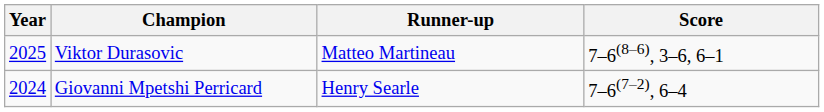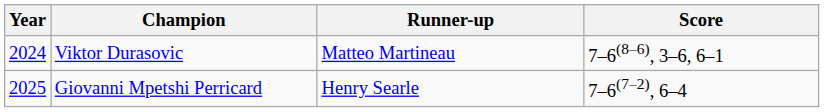Viktor Durasovic | Year: 2025 -> 2024
Giovanni Mpetshi Perricard | Year: 2024 -> 2025
